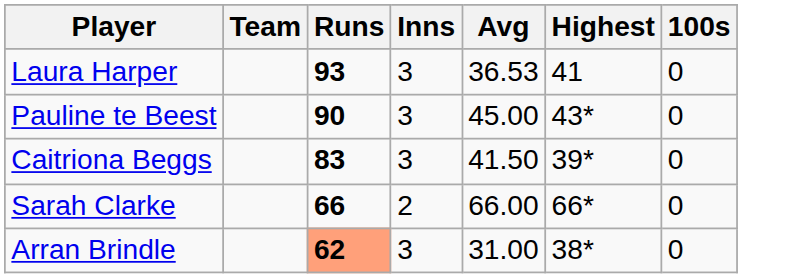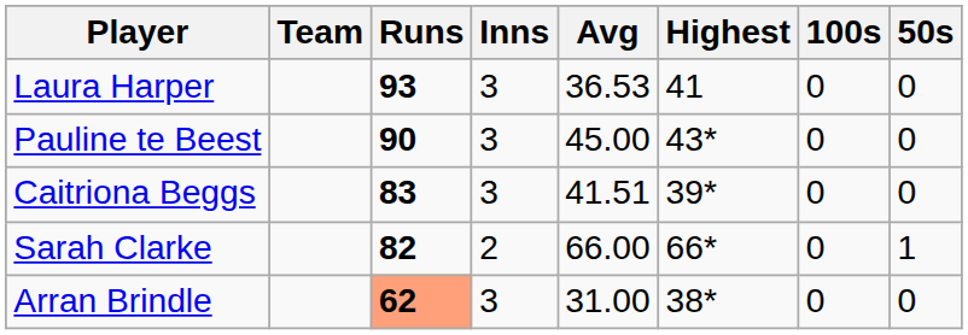+ column: 50s | 0 | 0 | 0 | 1 | 0
Caitriona Beggs | Avg: 41.50 -> 41.51
Sarah Clarke | Runs: 66 -> 82
